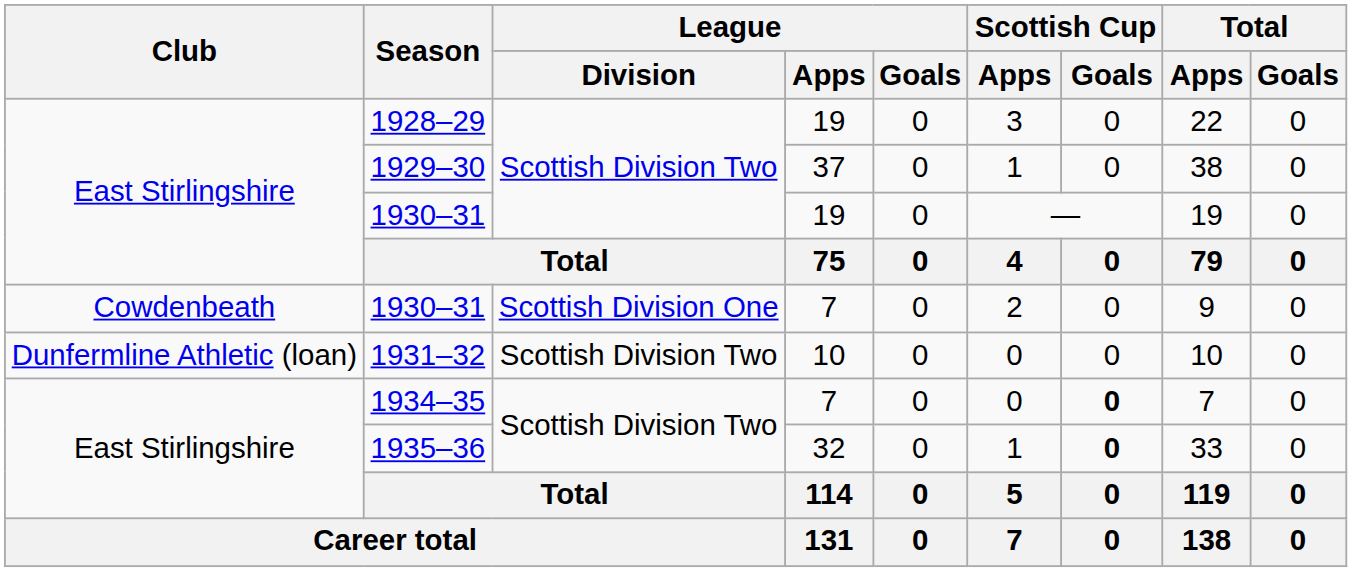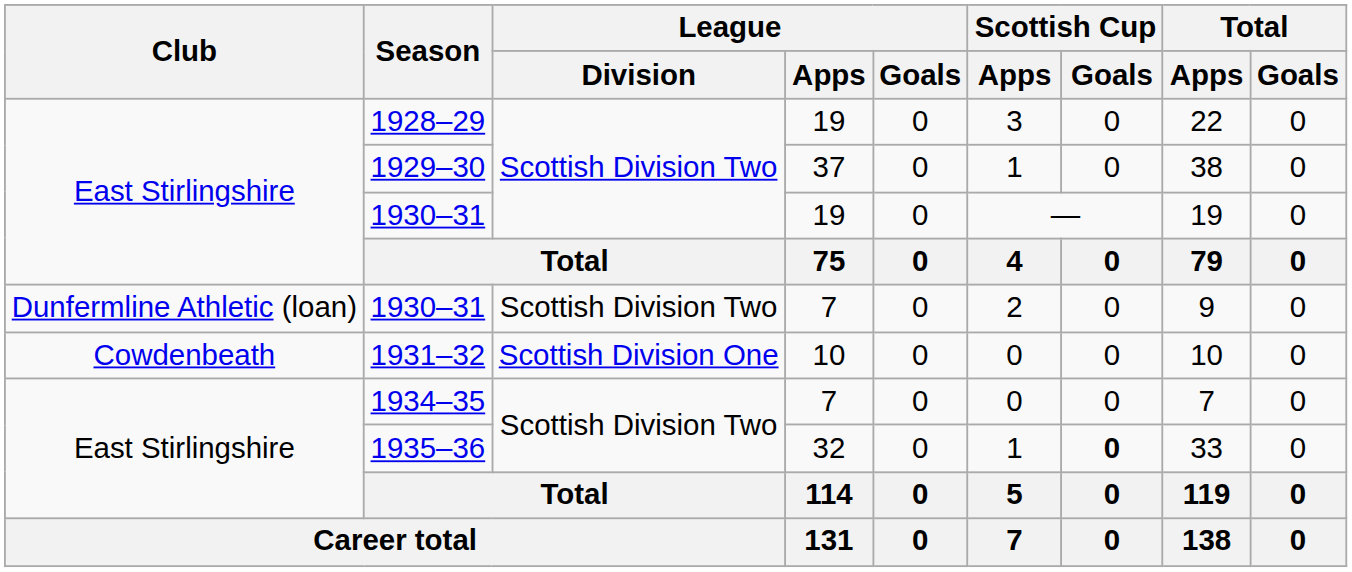1930–31 / 7 | Club: Cowdenbeath -> Dunfermline Athletic (loan)
1930–31 / 7 | League / Division: Scottish Division One -> Scottish Division Two
1931–32 | Club: Dunfermline Athletic (loan) -> Cowdenbeath
1931–32 | League / Division: Scottish Division Two -> Scottish Division One
1934–35 | Scottish Cup / Goals: bold -> normal
